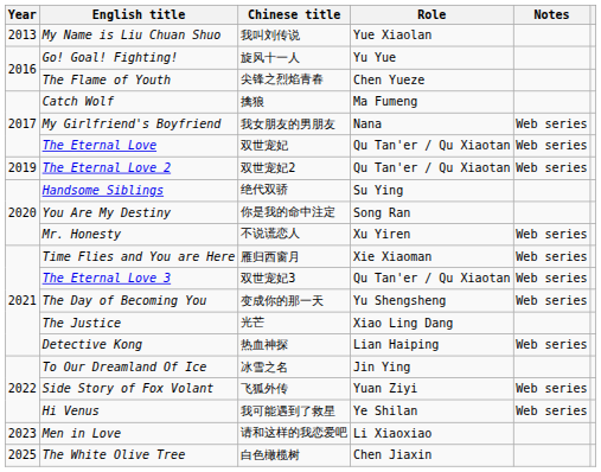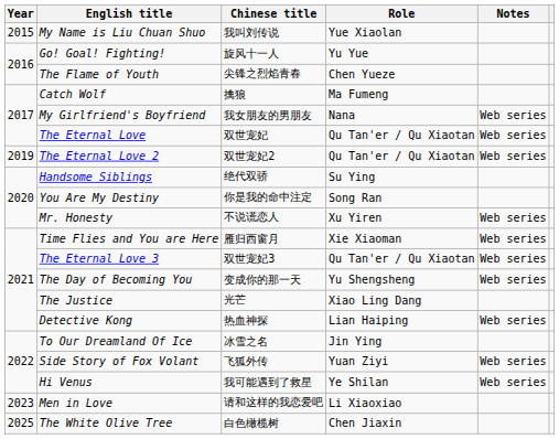My Name is Liu Chuan Shuo | Year: 2013 -> 2015
